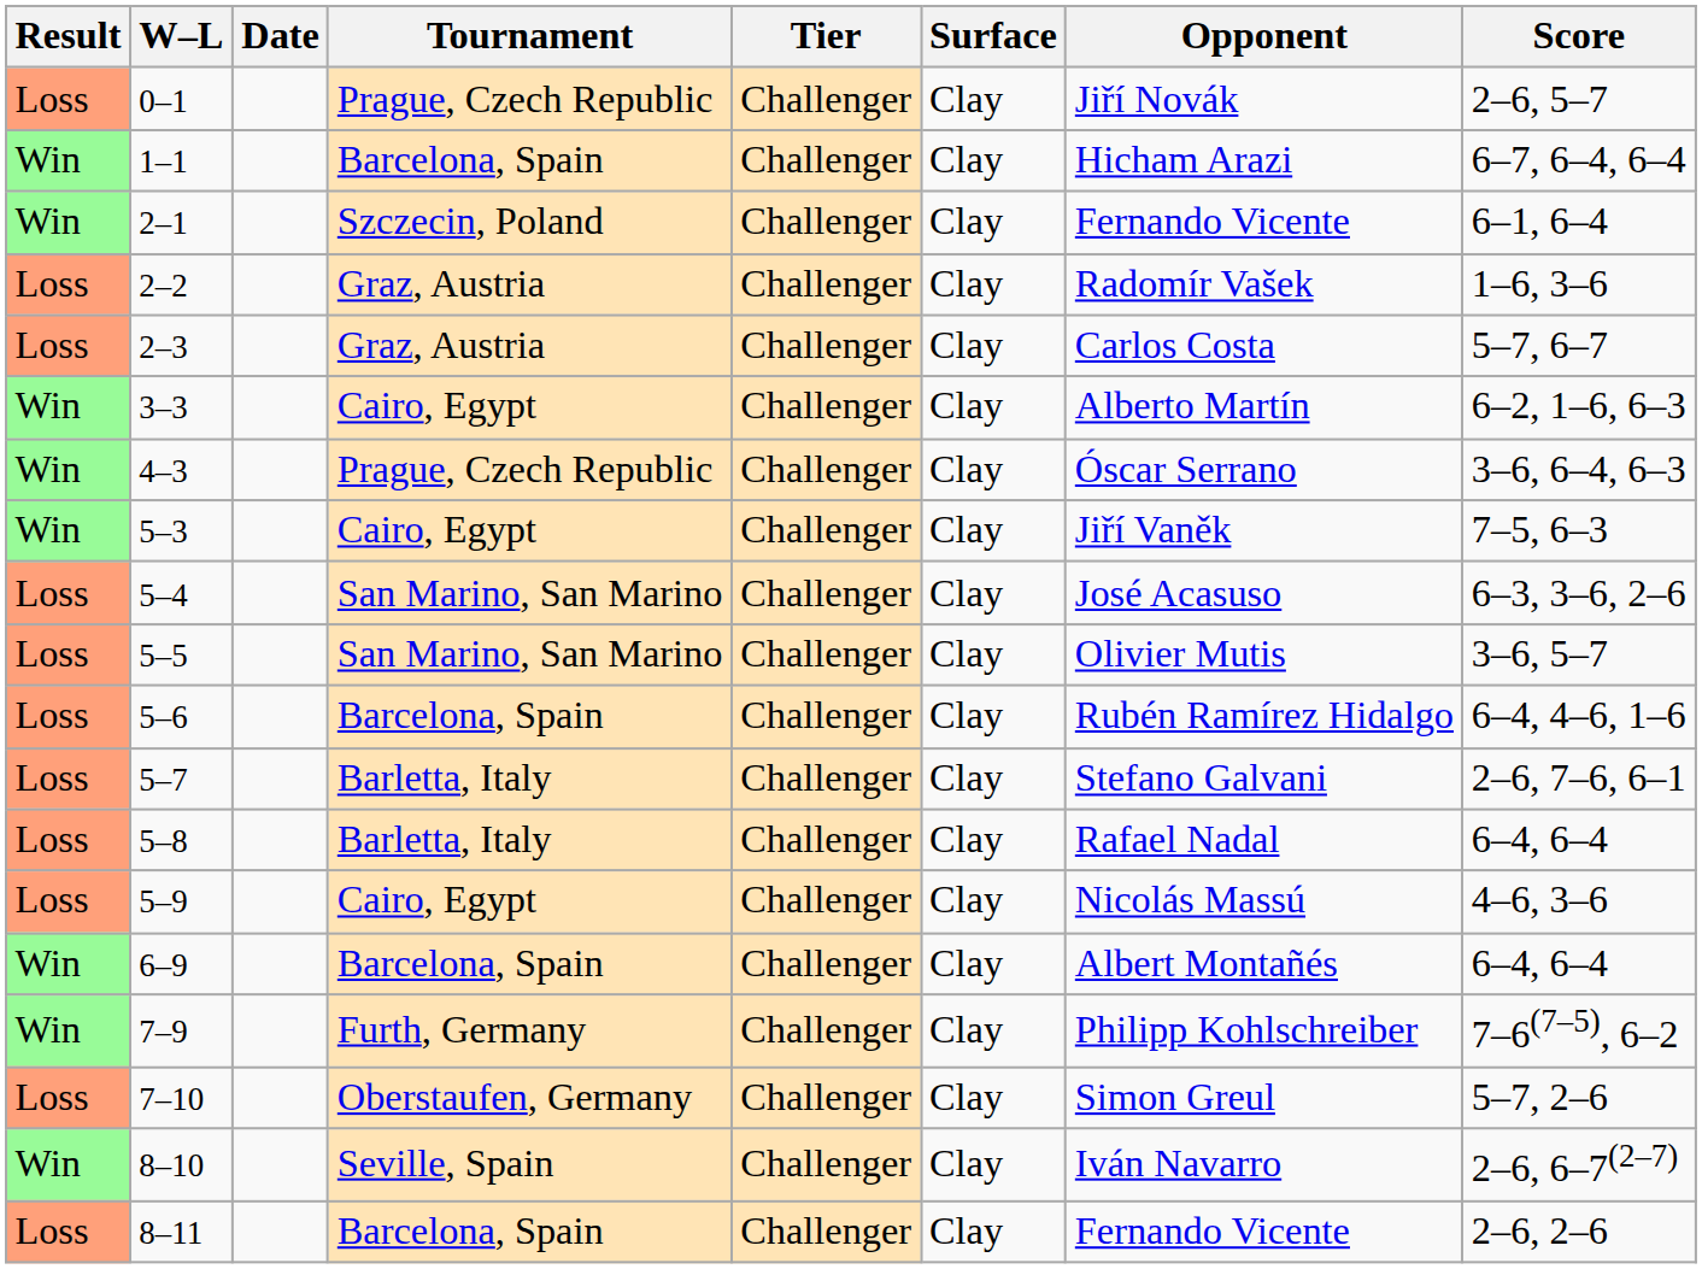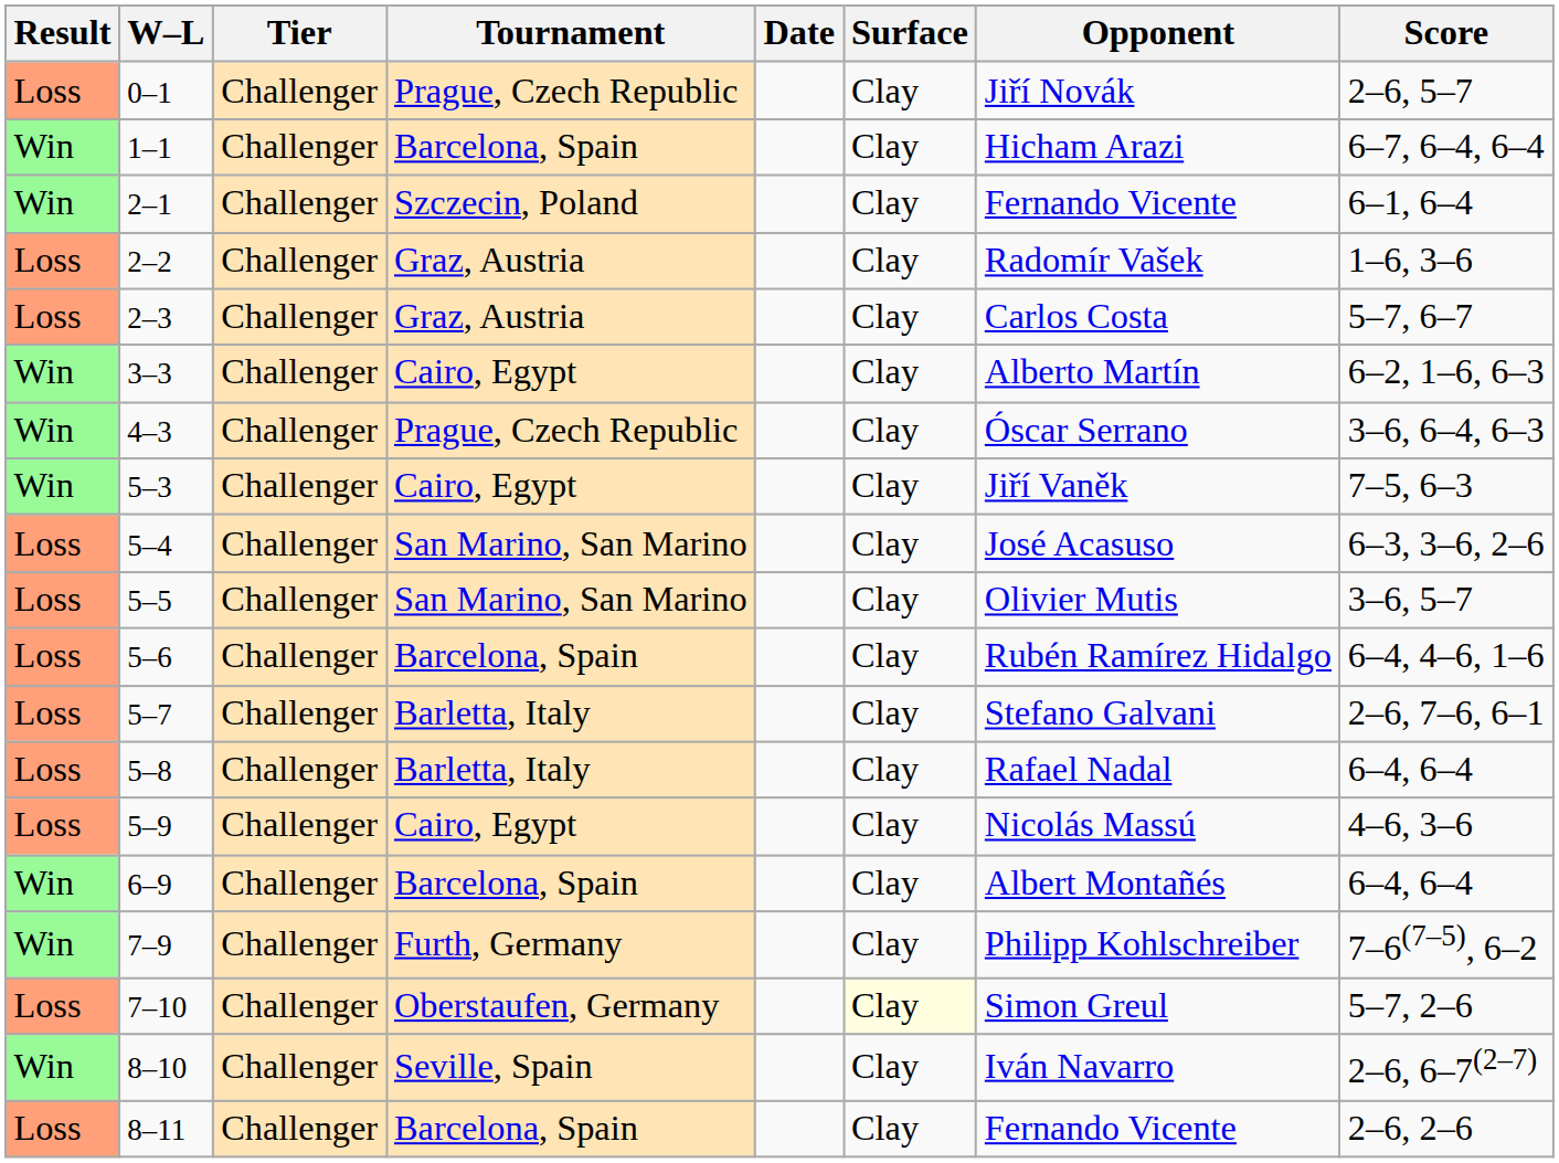columns swapped: Date <-> Tier
7–10 | Surface: no background -> lightyellow background
